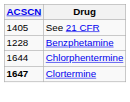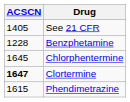Chlorphentermine | ACSCN: 1644 -> 1645
+ row: 1615 | Phendimetrazine
